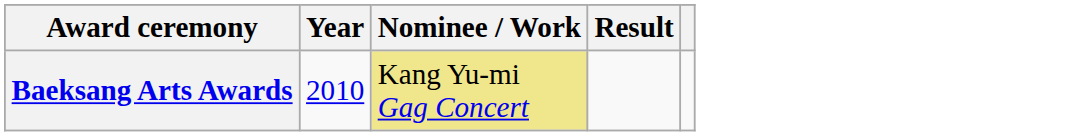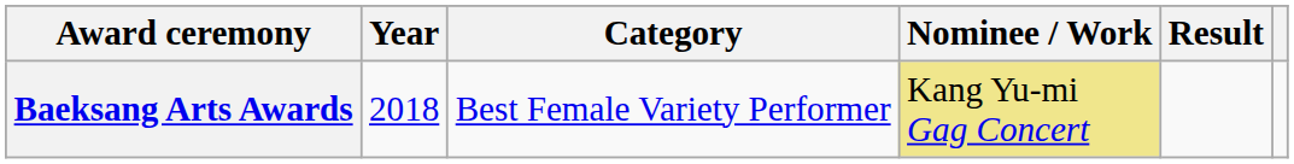+ column: Category | Best Female Variety Performer
Baeksang Arts Awards | Year: 2010 -> 2018
